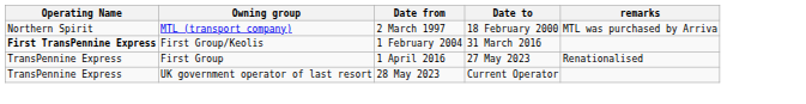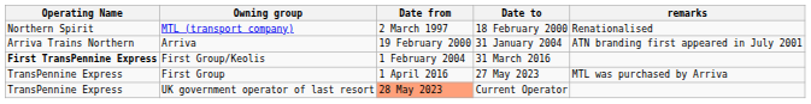MTL (transport company) | remarks: MTL was purchased by Arriva -> Renationalised
+ row: Arriva Trains Northern | Arriva | 19 February 2000 | 31 January 2004 | ATN branding first appeared in July 2001
First Group | remarks: Renationalised -> MTL was purchased by Arriva
UK government operator of last resort | Date from: no background -> lightsalmon background
